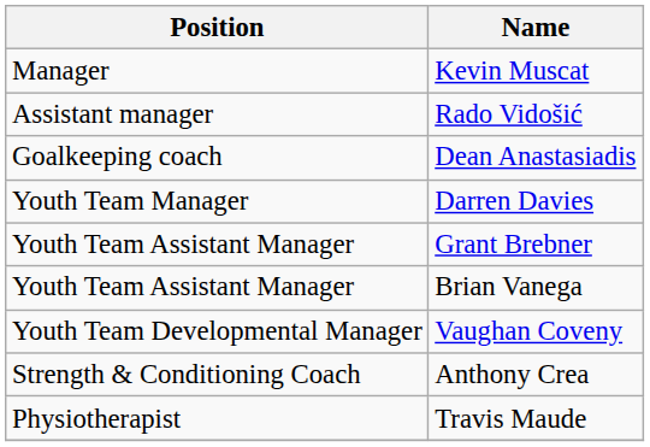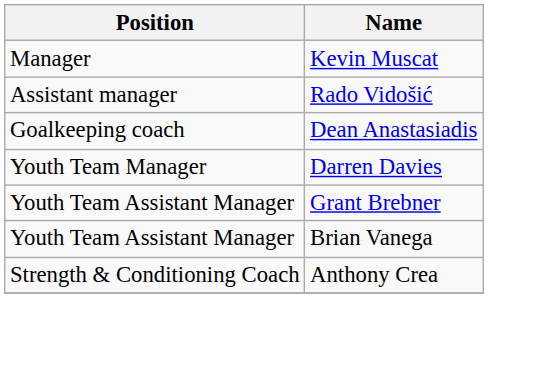- row: Youth Team Developmental Manager | Vaughan Coveny
- row: Physiotherapist | Travis Maude
